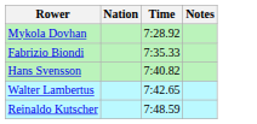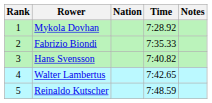+ column: Rank | 1 | 2 | 3 | 4 | 5
